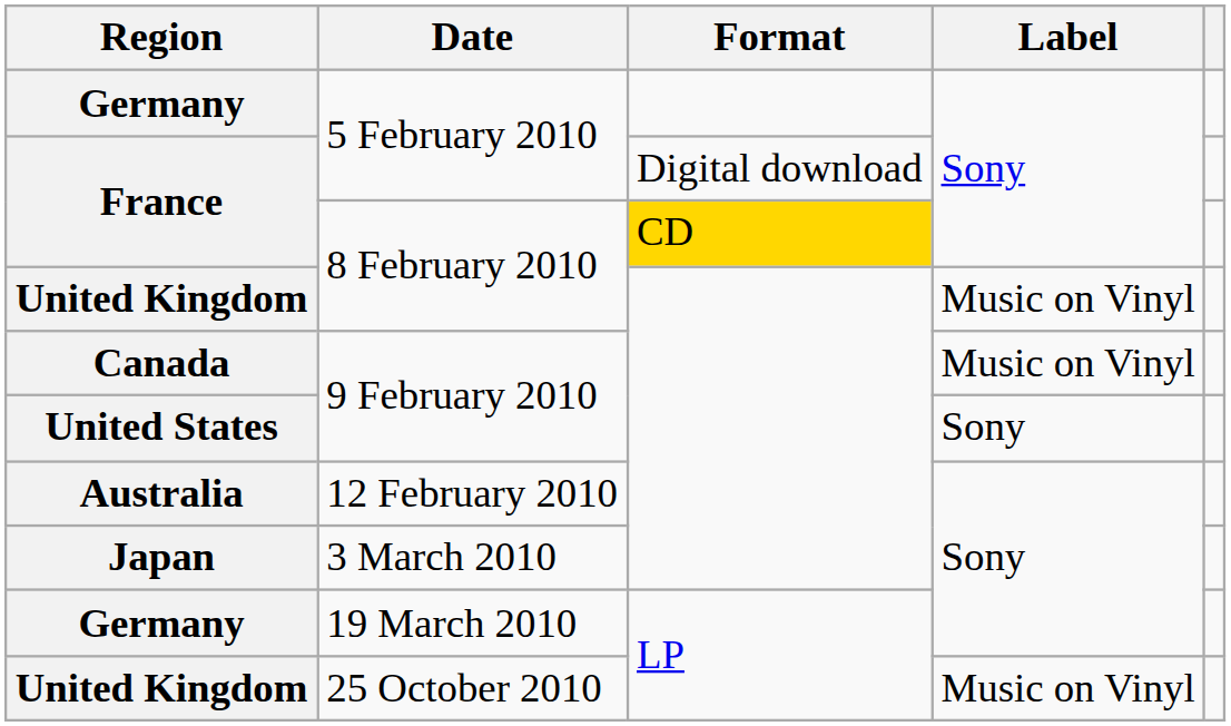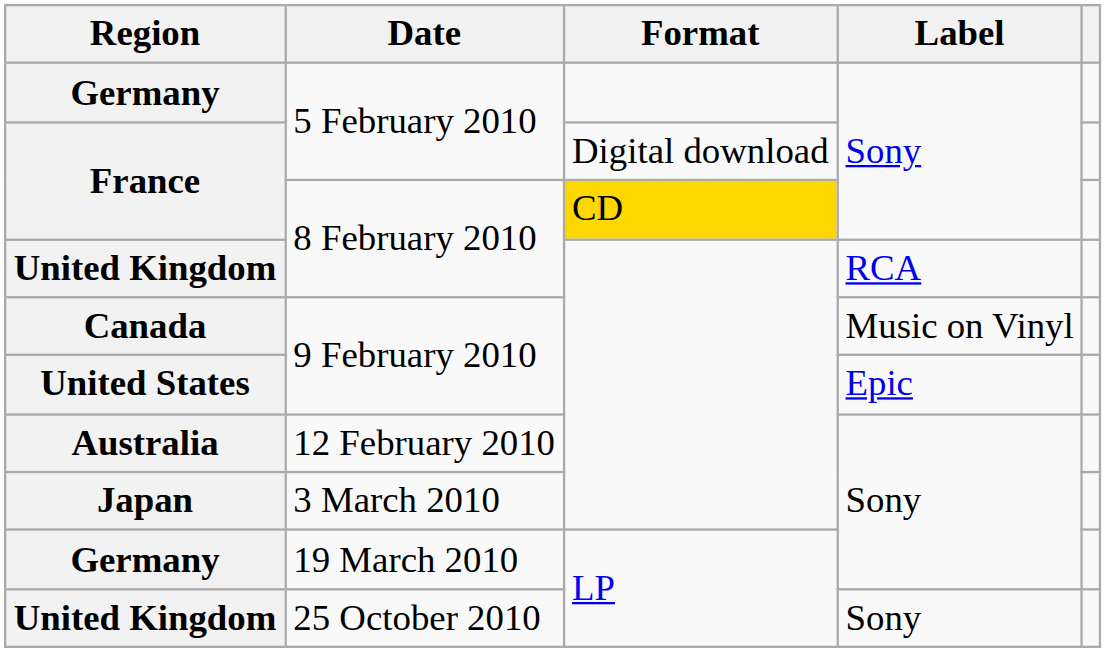United Kingdom / 8 February 2010 | Label: Music on Vinyl -> RCA
United States | Label: Sony -> Epic
United Kingdom / 25 October 2010 | Label: Music on Vinyl -> Sony
